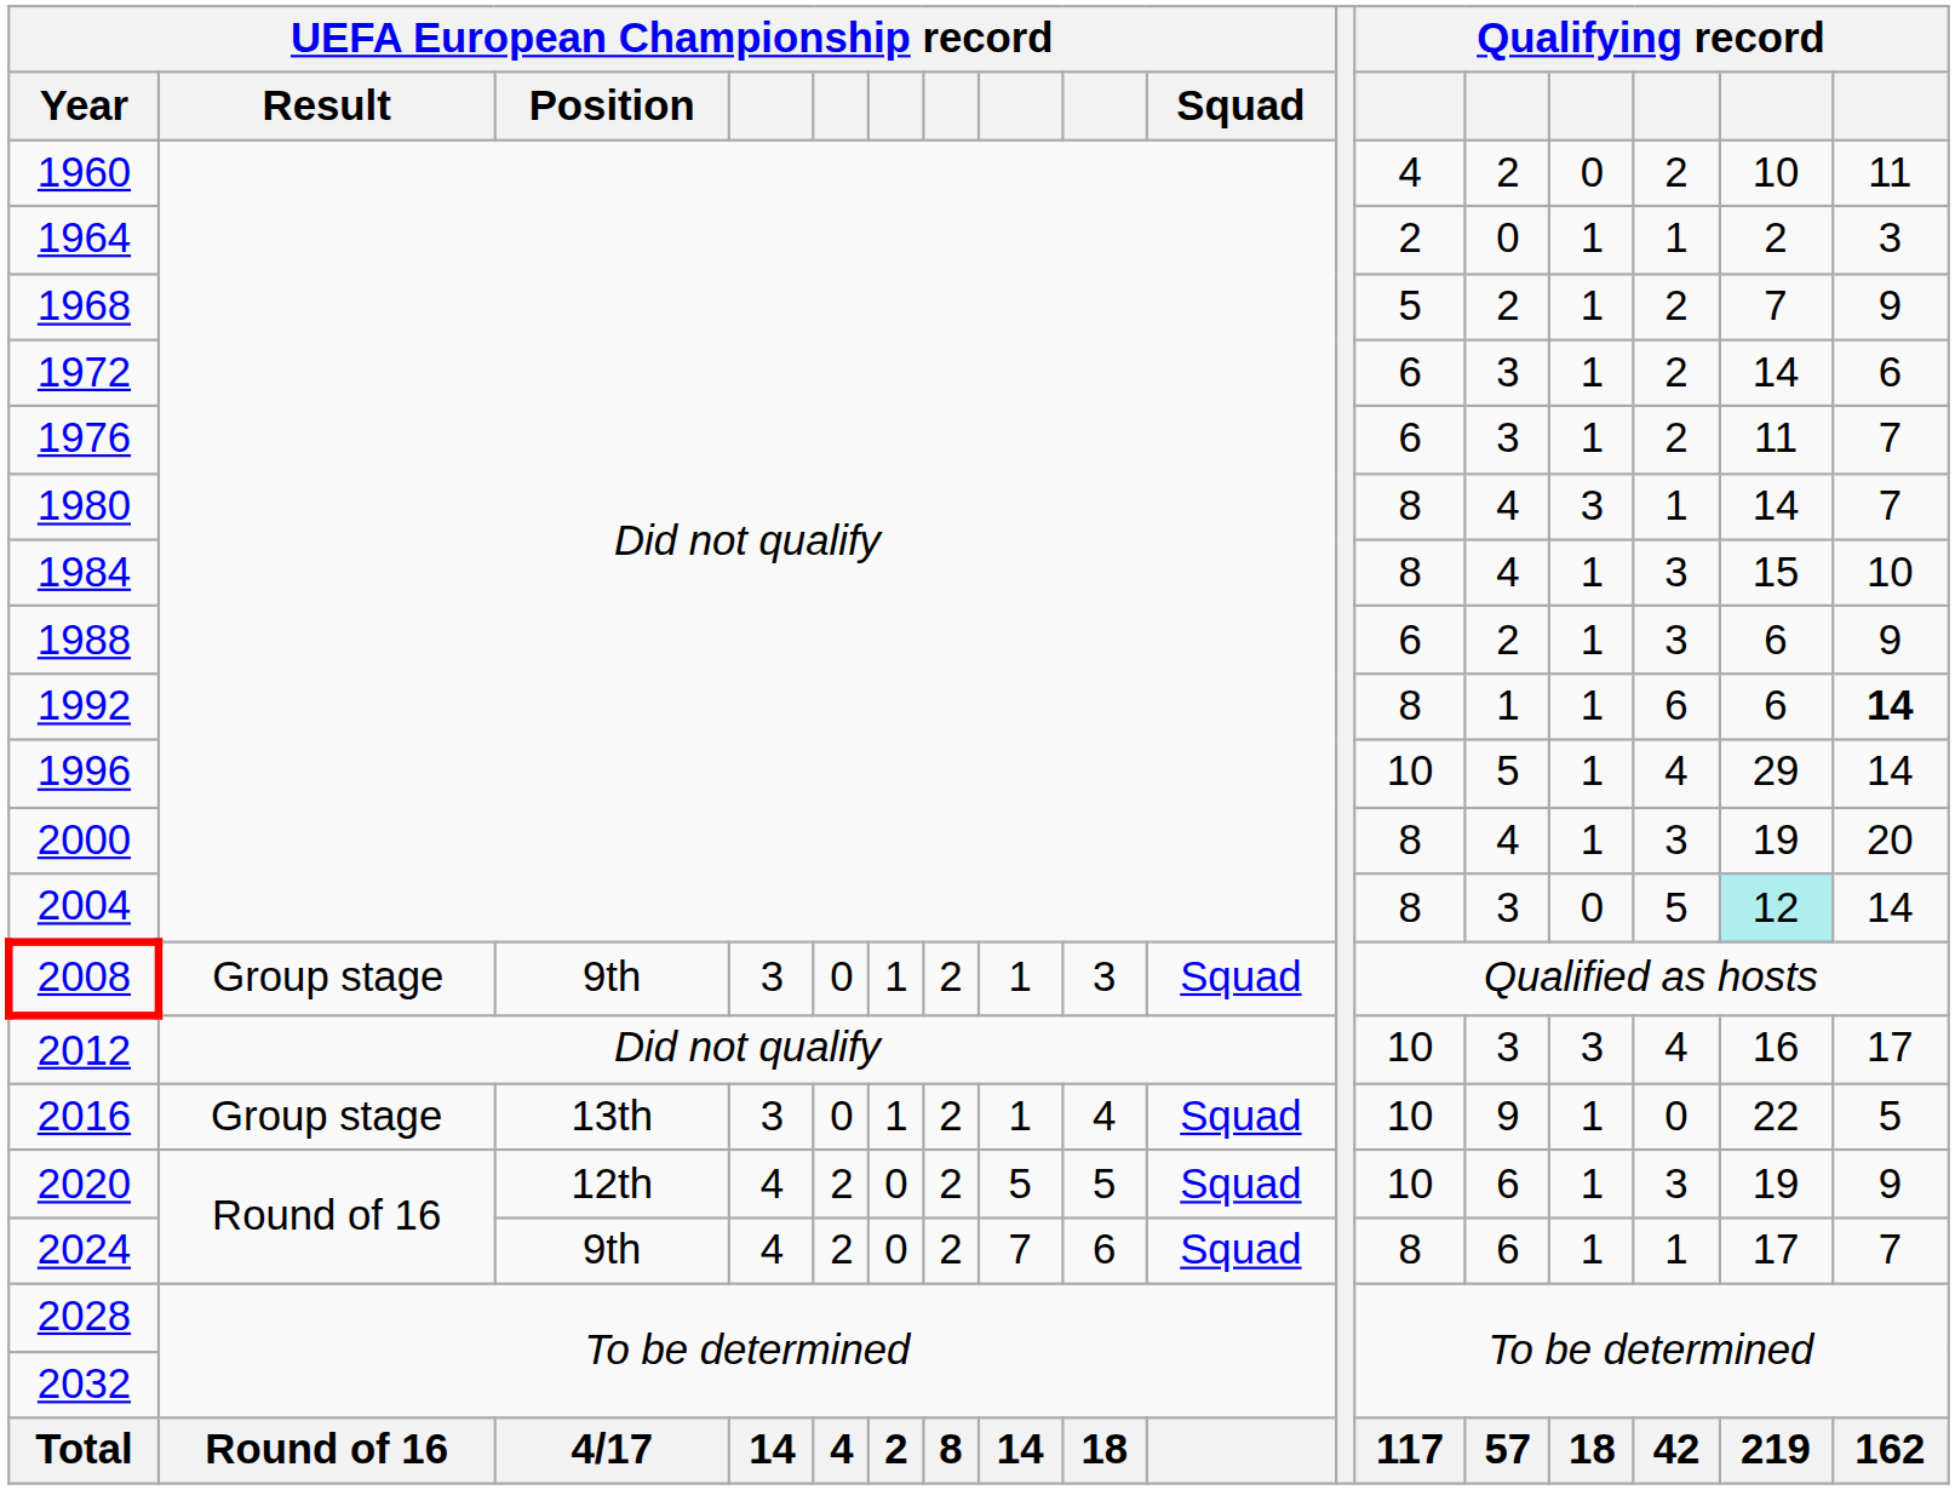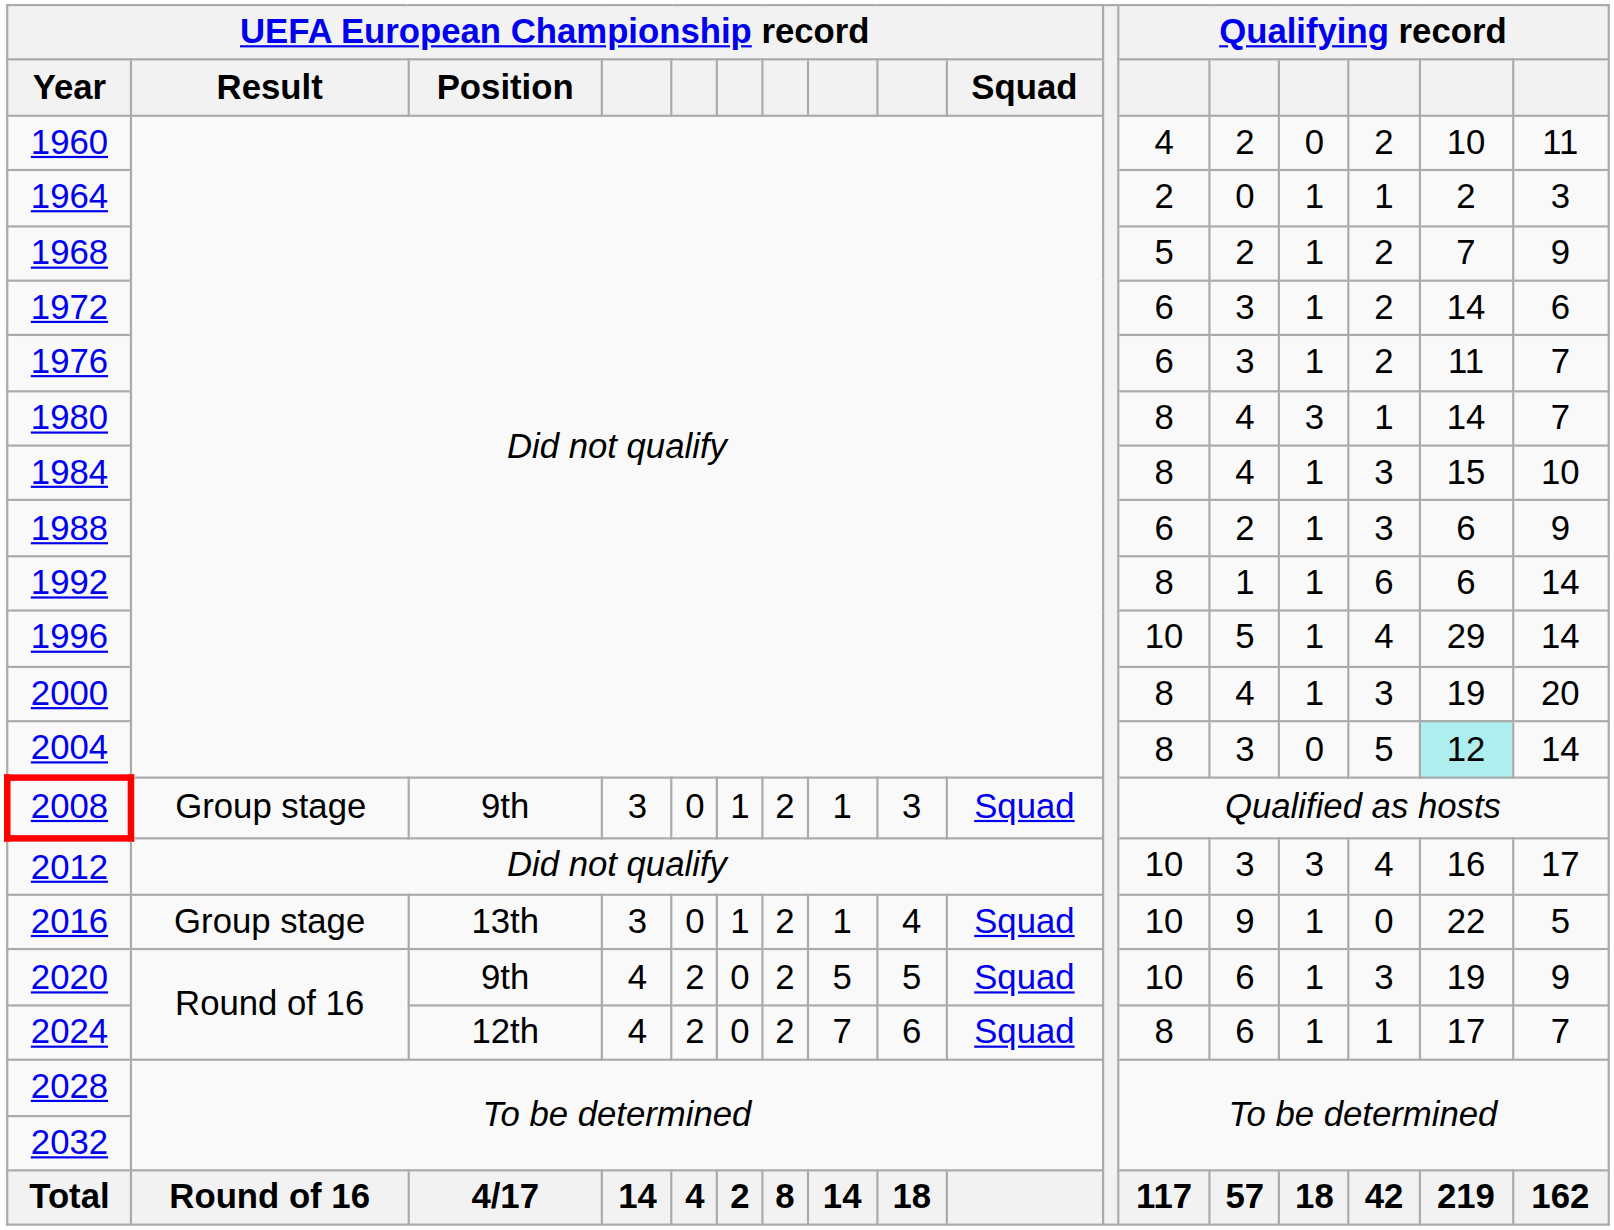1992 | column 17: bold -> normal
2020 | UEFA European Championship record / Position: 12th -> 9th
2024 | UEFA European Championship record / Position: 9th -> 12th
